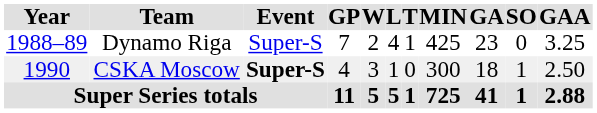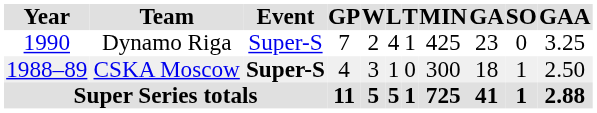Dynamo Riga | Year: 1988–89 -> 1990
CSKA Moscow | Year: 1990 -> 1988–89
